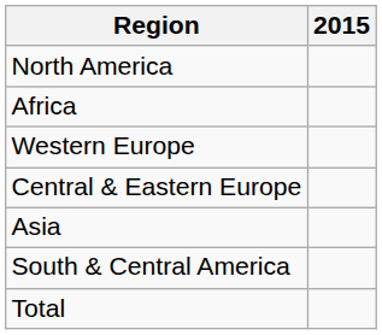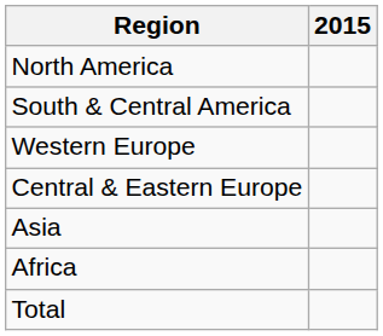rows swapped: South & Central America <-> Africa
